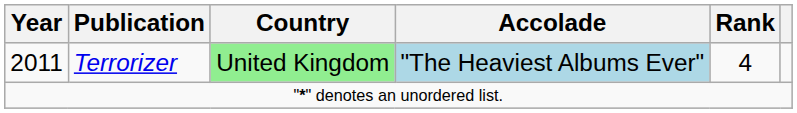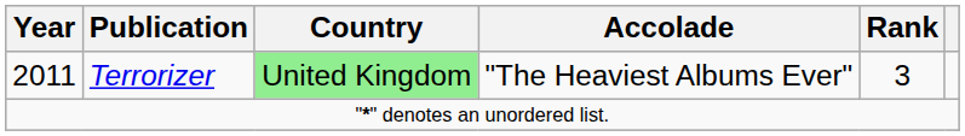2011 | Accolade: lightblue background -> no background
2011 | Rank: 4 -> 3
